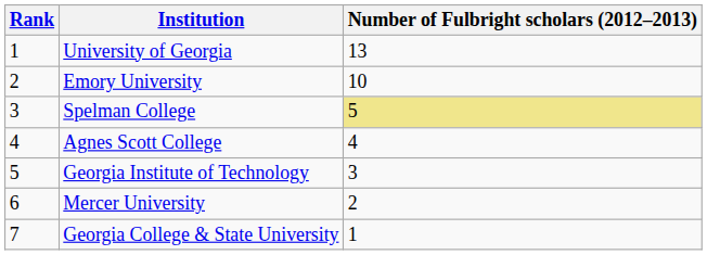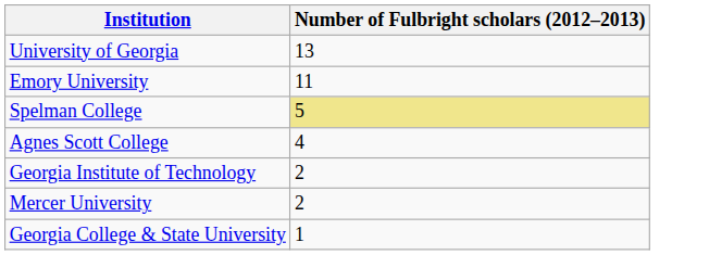- column: Rank | 1 | 2 | 3 | 4 | 5 | 6 | 7
Emory University | Number of Fulbright scholars (2012–2013): 10 -> 11
Georgia Institute of Technology | Number of Fulbright scholars (2012–2013): 3 -> 2
